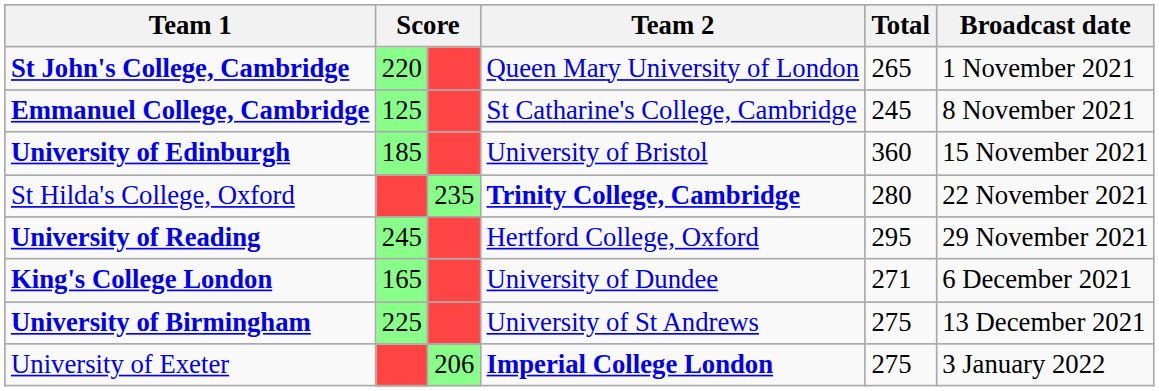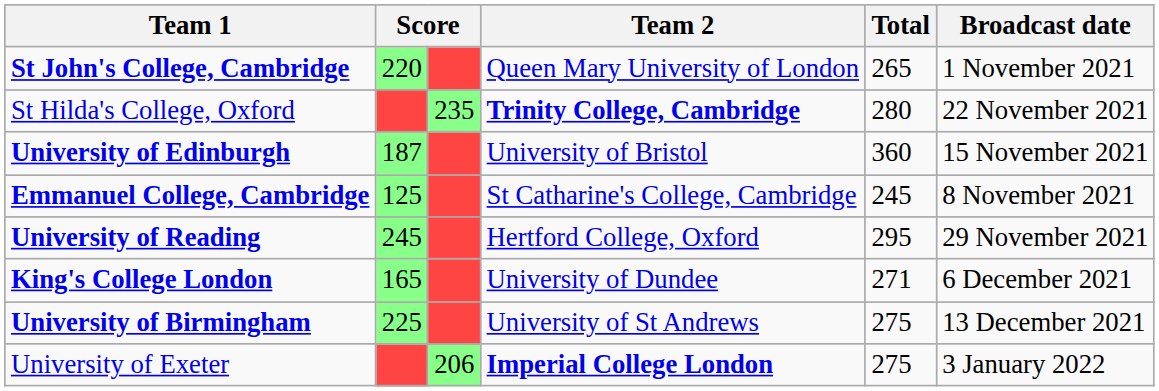rows swapped: Emmanuel College, Cambridge <-> St Hilda's College, Oxford
University of Edinburgh | column 2: 185 -> 187
